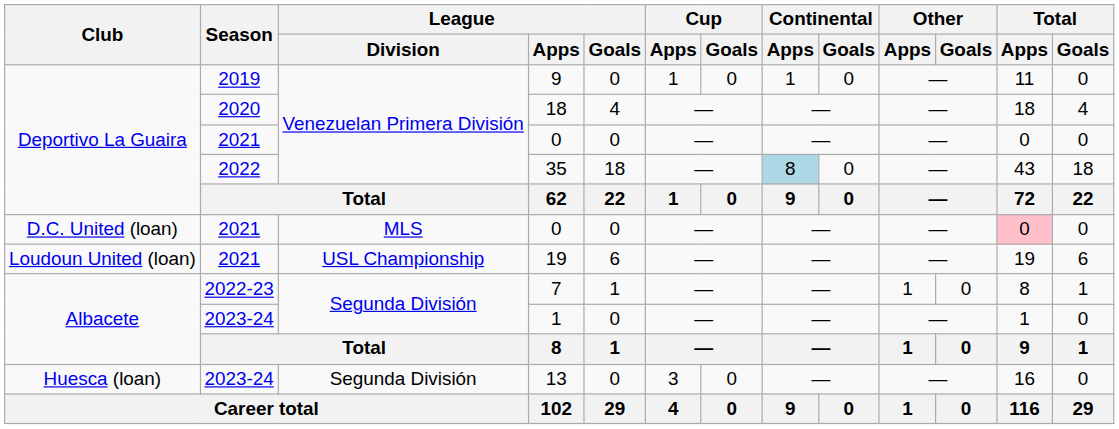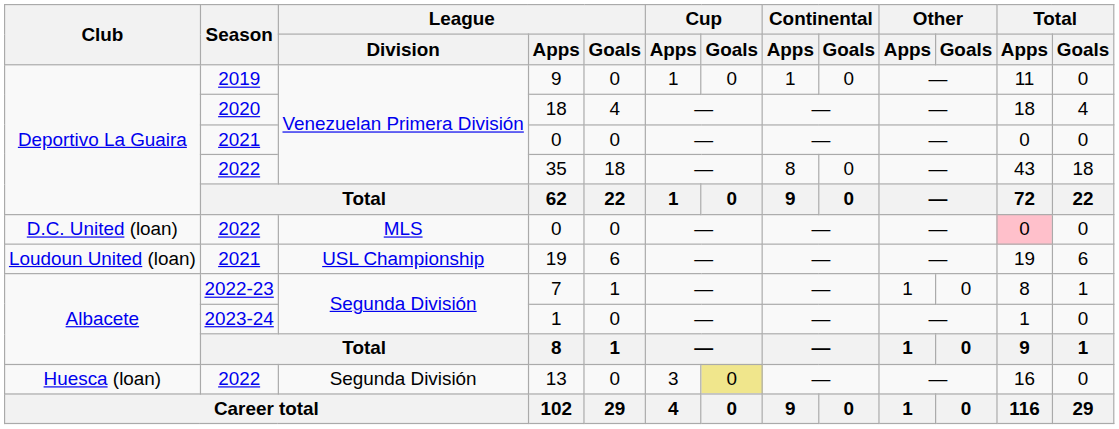35 | Continental / Apps: lightblue background -> no background
D.C. United (loan) / 0 | Season: 2021 -> 2022
13 | Season: 2023-24 -> 2022
13 | Cup / Goals: no background -> khaki background
